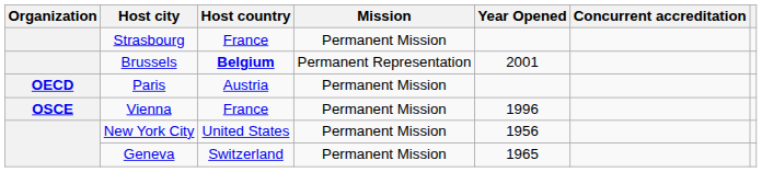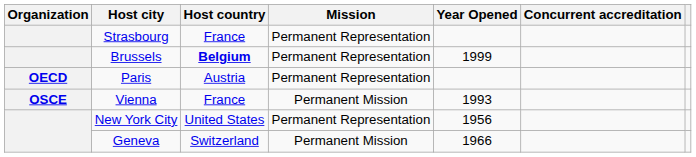Strasbourg | Mission: Permanent Mission -> Permanent Representation
Brussels | Year Opened: 2001 -> 1999
Paris | Mission: Permanent Mission -> Permanent Representation
Vienna | Year Opened: 1996 -> 1993
New York City | Mission: Permanent Mission -> Permanent Representation
Geneva | Year Opened: 1965 -> 1966
